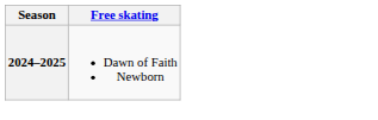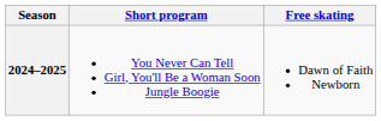+ column: Short program | You Never Can Tell Girl, You'll Be a Woman Soon Jungle Boogie
